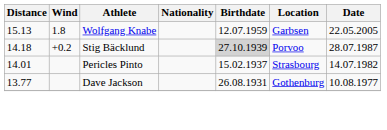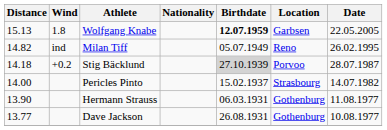Wolfgang Knabe | Birthdate: normal -> bold
+ row: 14.82 | ind | Milan Tiff | 05.07.1949 | Reno | 26.02.1995
Pericles Pinto | Distance: 14.01 -> 14.00
+ row: 13.90 | Hermann Strauss | 06.03.1931 | Gothenburg | 11.08.1977
